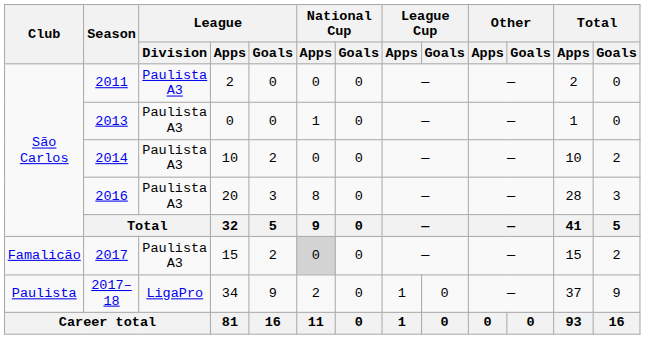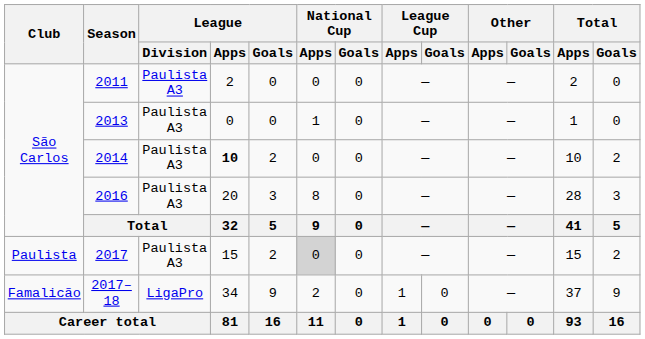2014 | League / Apps: normal -> bold
2017 | Club: Famalicão -> Paulista
2017–18 | Club: Paulista -> Famalicão
